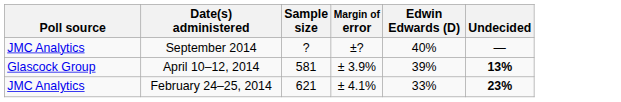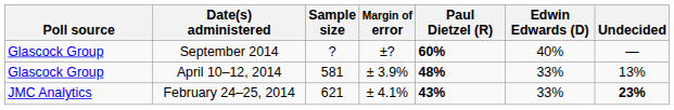+ column: Paul Dietzel (R) | 60% | 48% | 43%
September 2014 | Poll source: JMC Analytics -> Glascock Group
April 10–12, 2014 | Edwin Edwards (D): 39% -> 33%
April 10–12, 2014 | Undecided: bold -> normal
